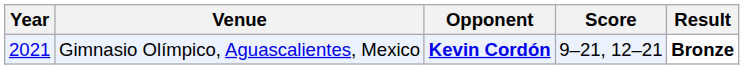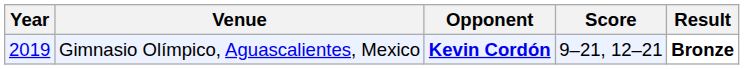Gimnasio Olímpico, Aguascalientes, Mexico | Year: 2021 -> 2019
